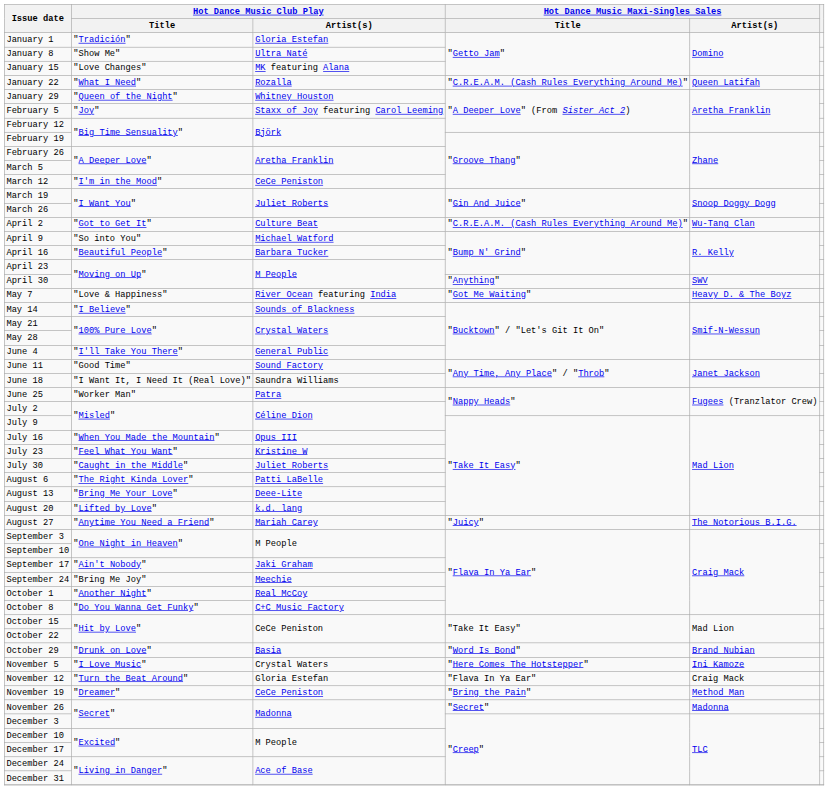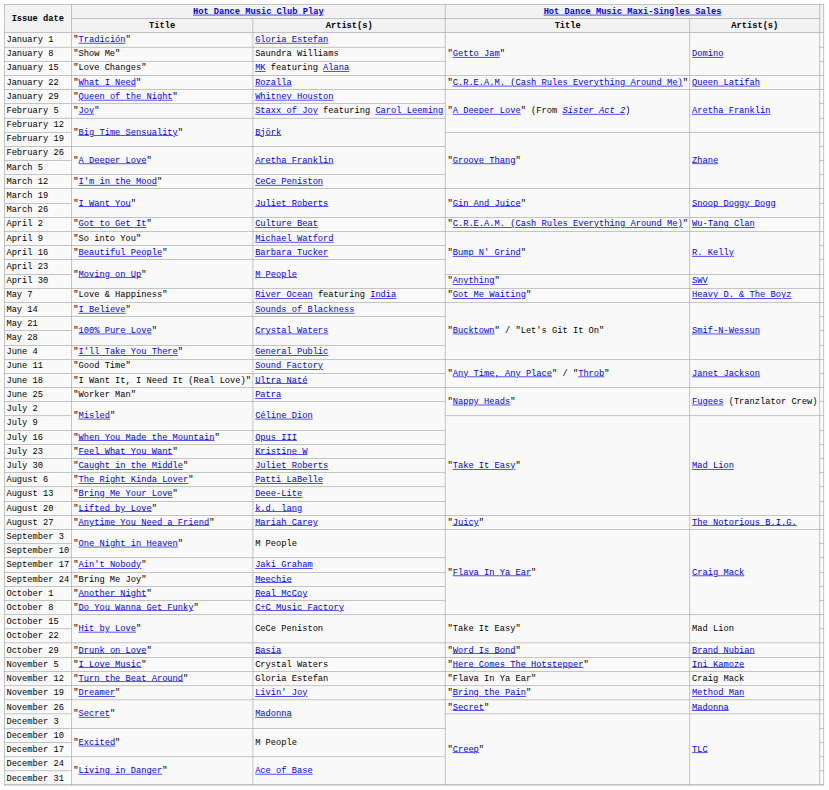January 8 | Hot Dance Music Club Play / Artist(s): Ultra Naté -> Saundra Williams
June 18 | Hot Dance Music Club Play / Artist(s): Saundra Williams -> Ultra Naté
November 19 | Hot Dance Music Club Play / Artist(s): CeCe Peniston -> Livin' Joy
